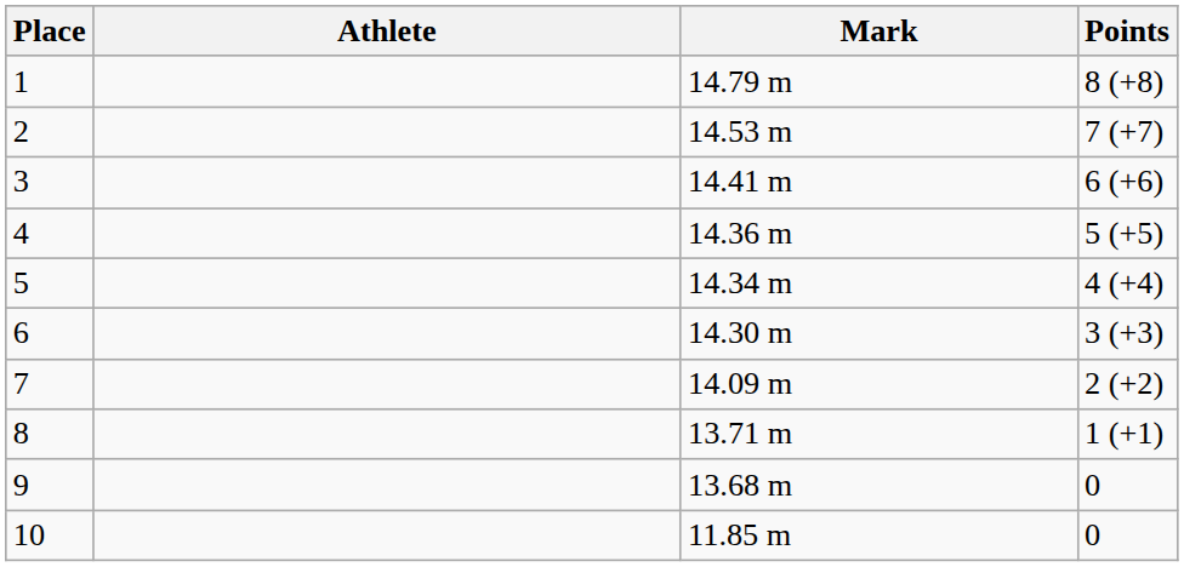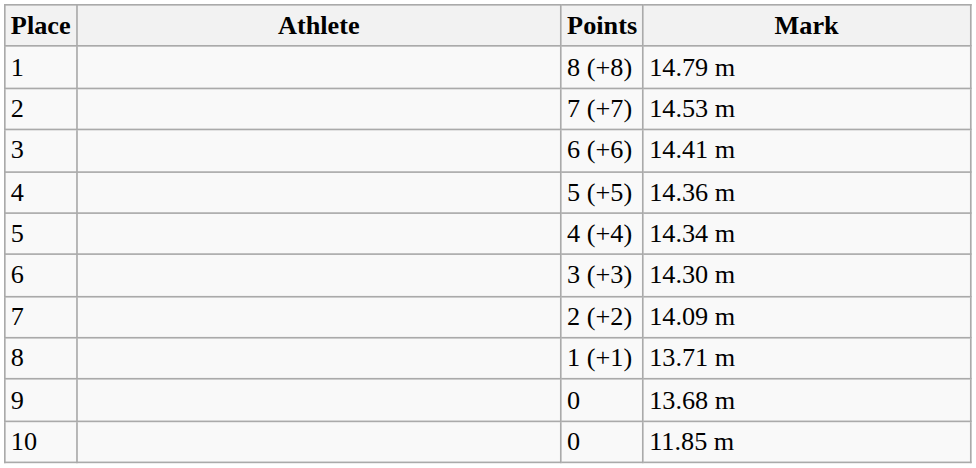columns swapped: Mark <-> Points
